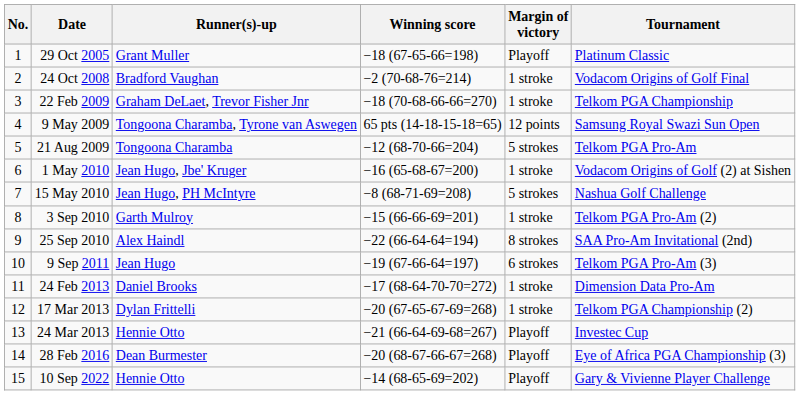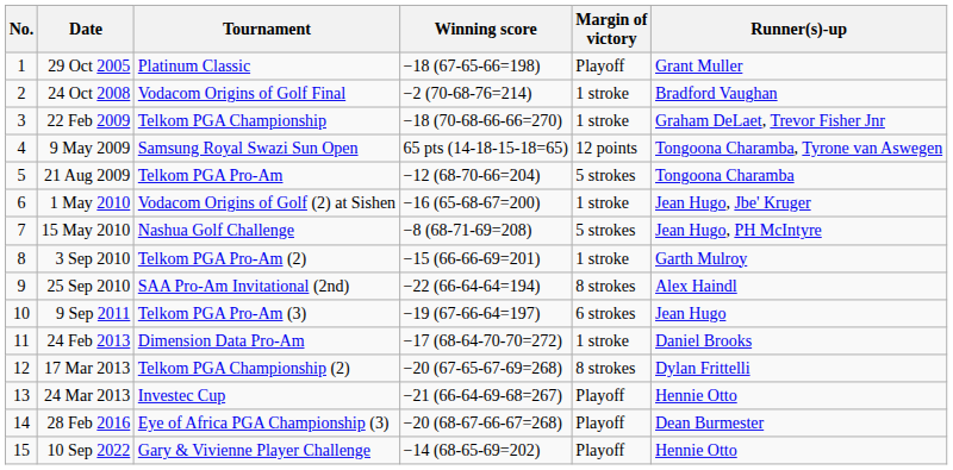columns swapped: Tournament <-> Runner(s)-up
17 Mar 2013 | Margin of victory: 1 stroke -> 8 strokes
